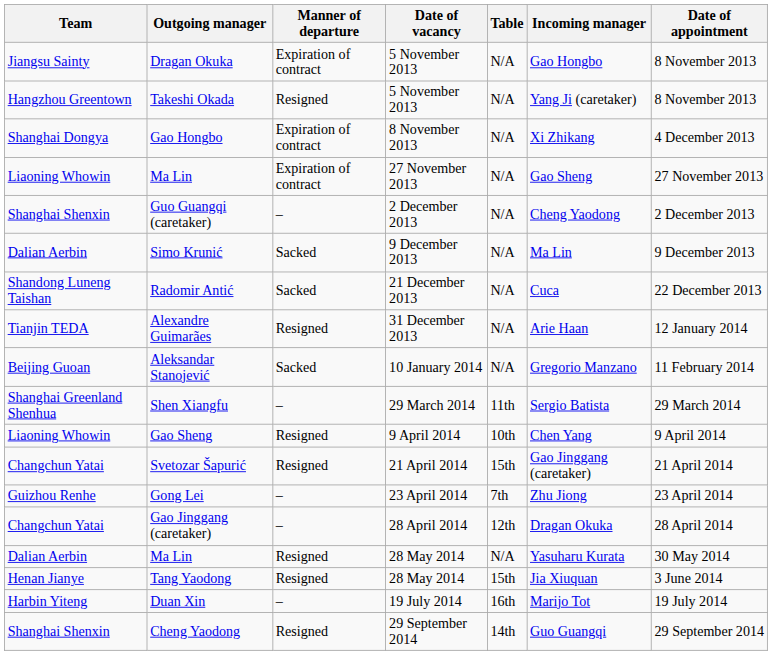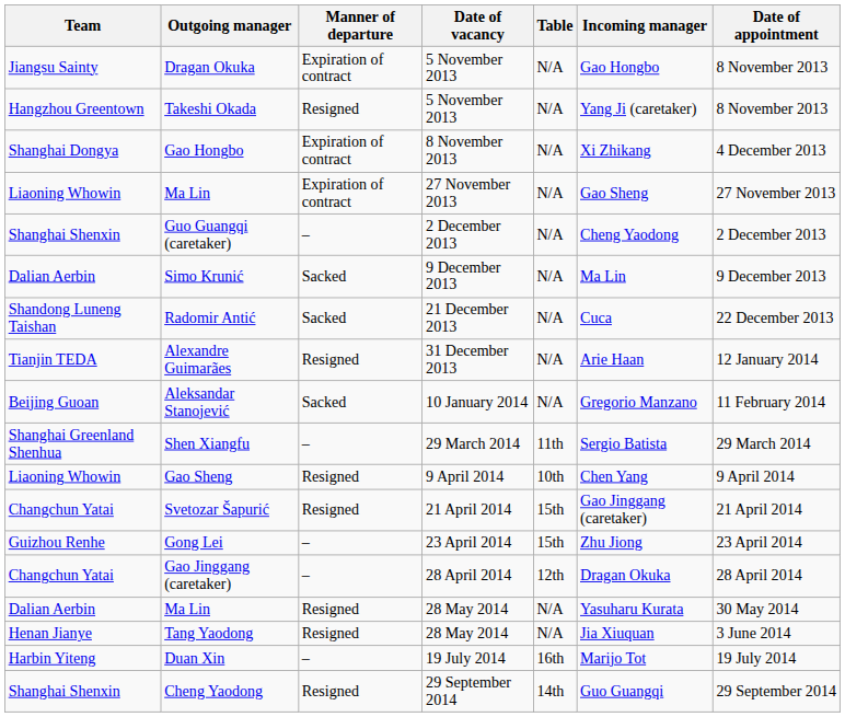Gong Lei | Table: 7th -> 15th
Tang Yaodong | Table: 15th -> N/A
